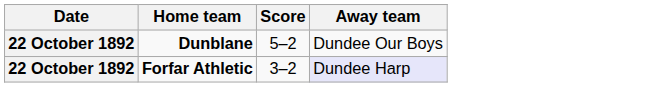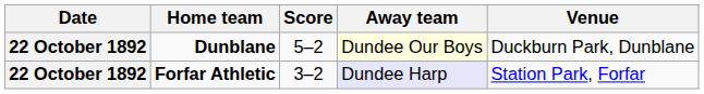+ column: Venue | Duckburn Park, Dunblane | Station Park, Forfar
Dunblane | Away team: no background -> lightyellow background
